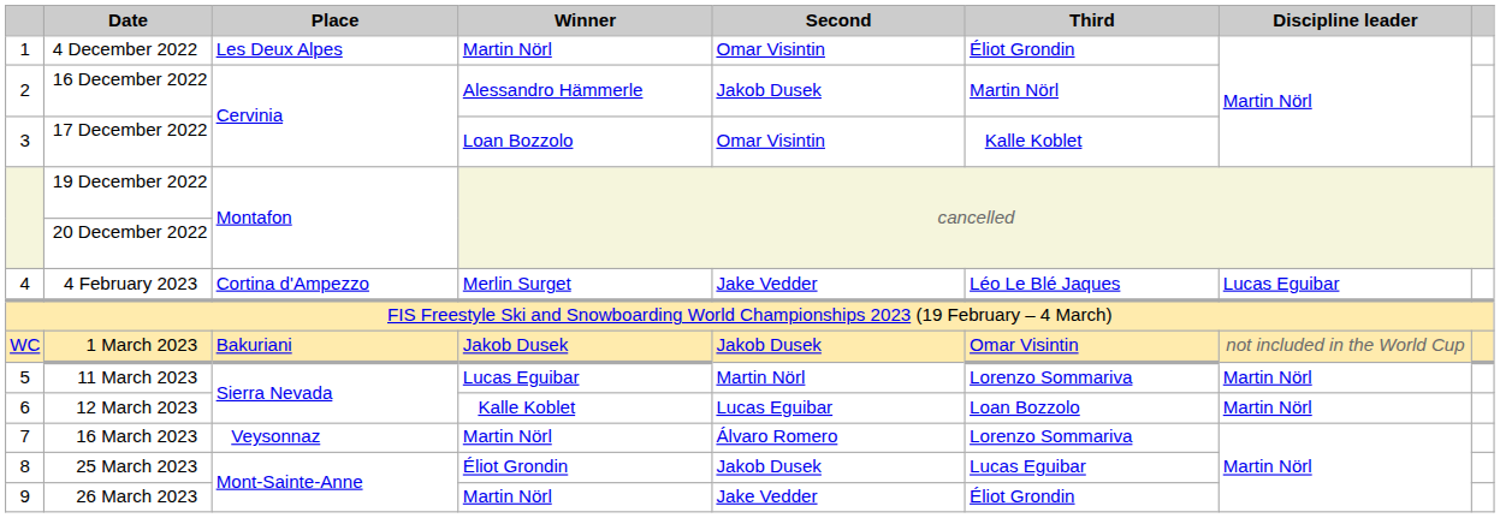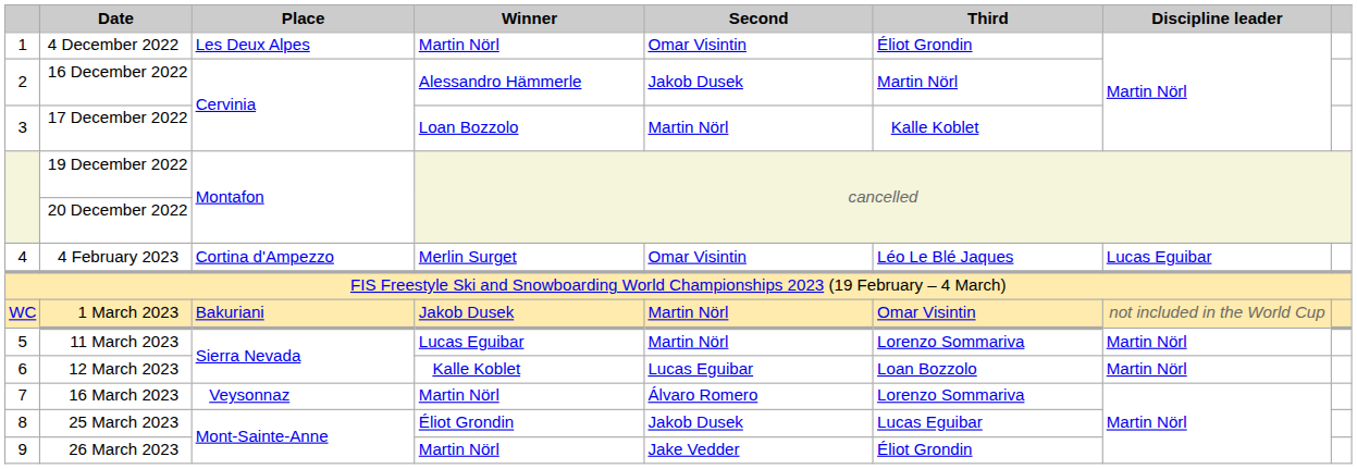17 December 2022 | Second: Omar Visintin -> Martin Nörl
4 February 2023 | Second: Jake Vedder -> Omar Visintin
1 March 2023 | Second: Jakob Dusek -> Martin Nörl
